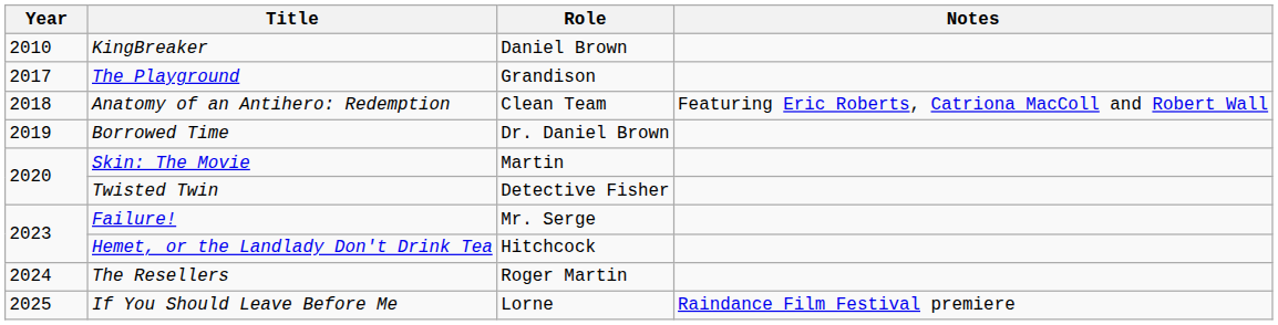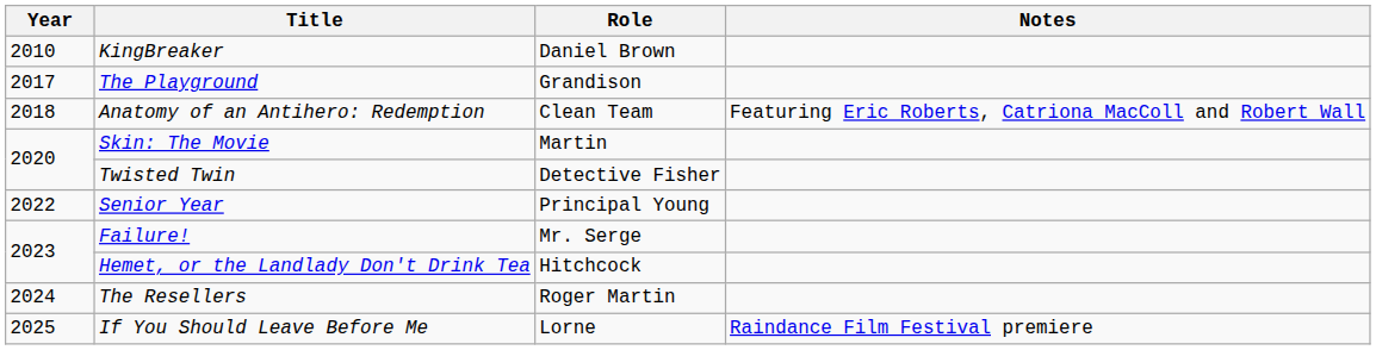- row: 2019 | Borrowed Time | Dr. Daniel Brown
+ row: 2022 | Senior Year | Principal Young
